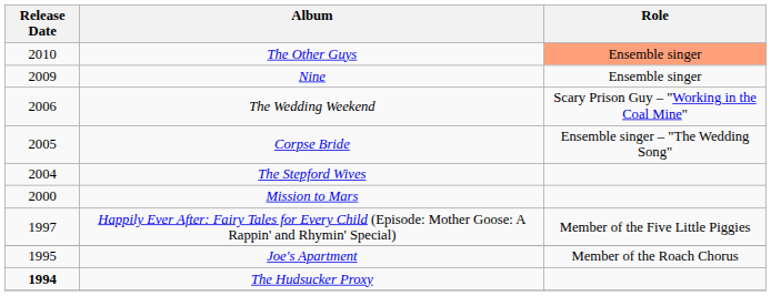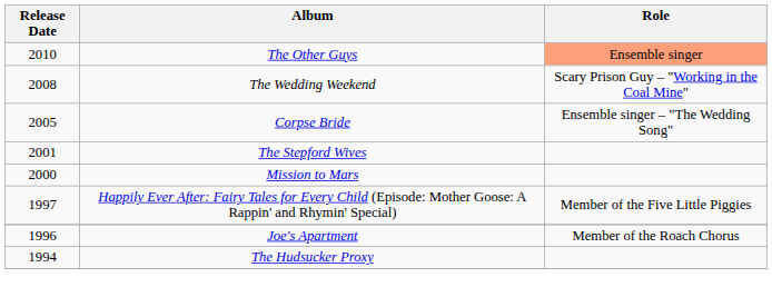- row: 2009 | Nine | Ensemble singer
The Wedding Weekend | Release Date: 2006 -> 2008
The Stepford Wives | Release Date: 2004 -> 2001
Joe's Apartment | Release Date: 1995 -> 1996
The Hudsucker Proxy | Release Date: bold -> normal
